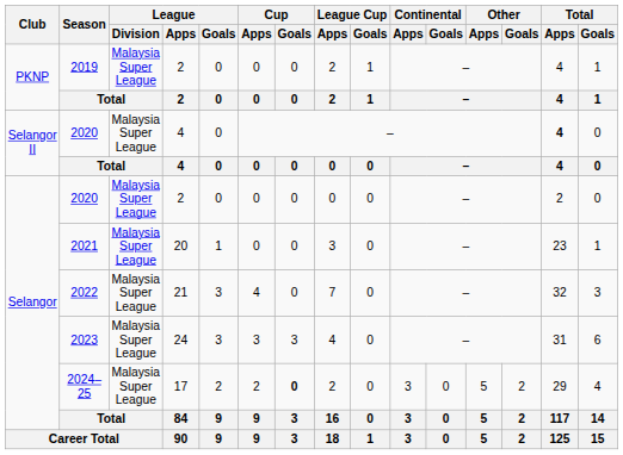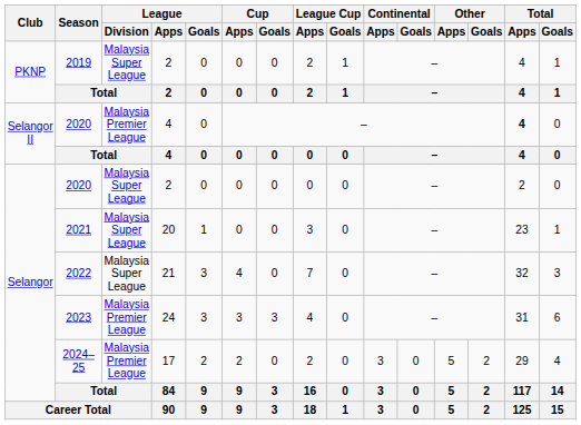2020 / 4 | League / Division: Malaysia Super League -> Malaysia Premier League
2023 | League / Division: Malaysia Super League -> Malaysia Premier League
2024–25 | League / Division: Malaysia Super League -> Malaysia Premier League
2024–25 | Cup / Goals: bold -> normal
